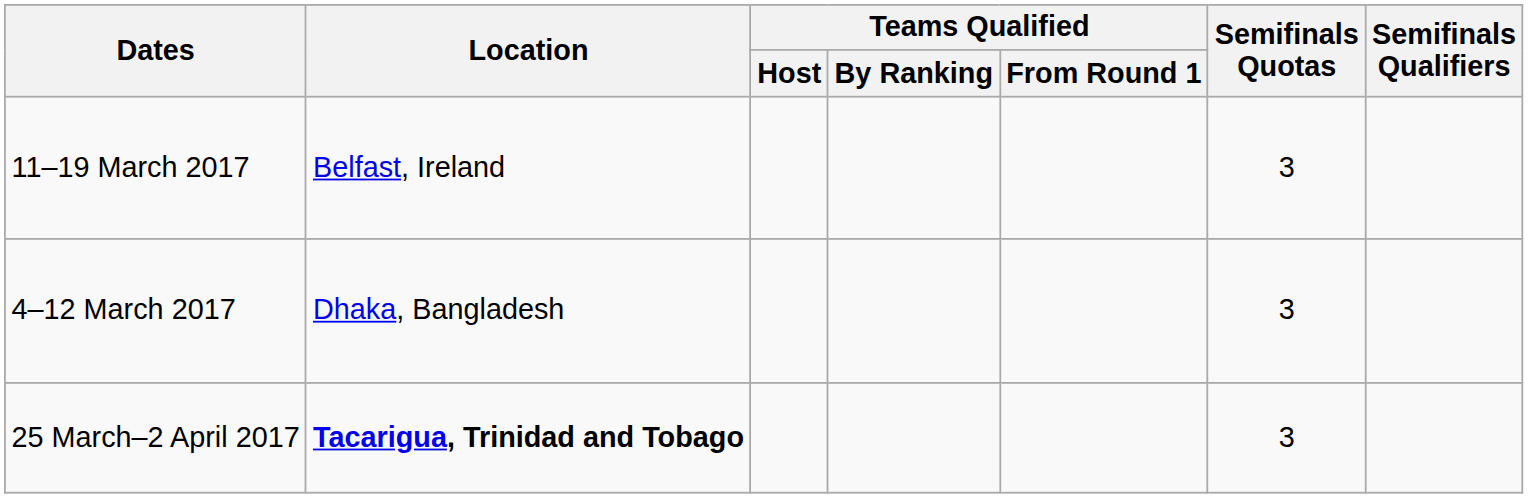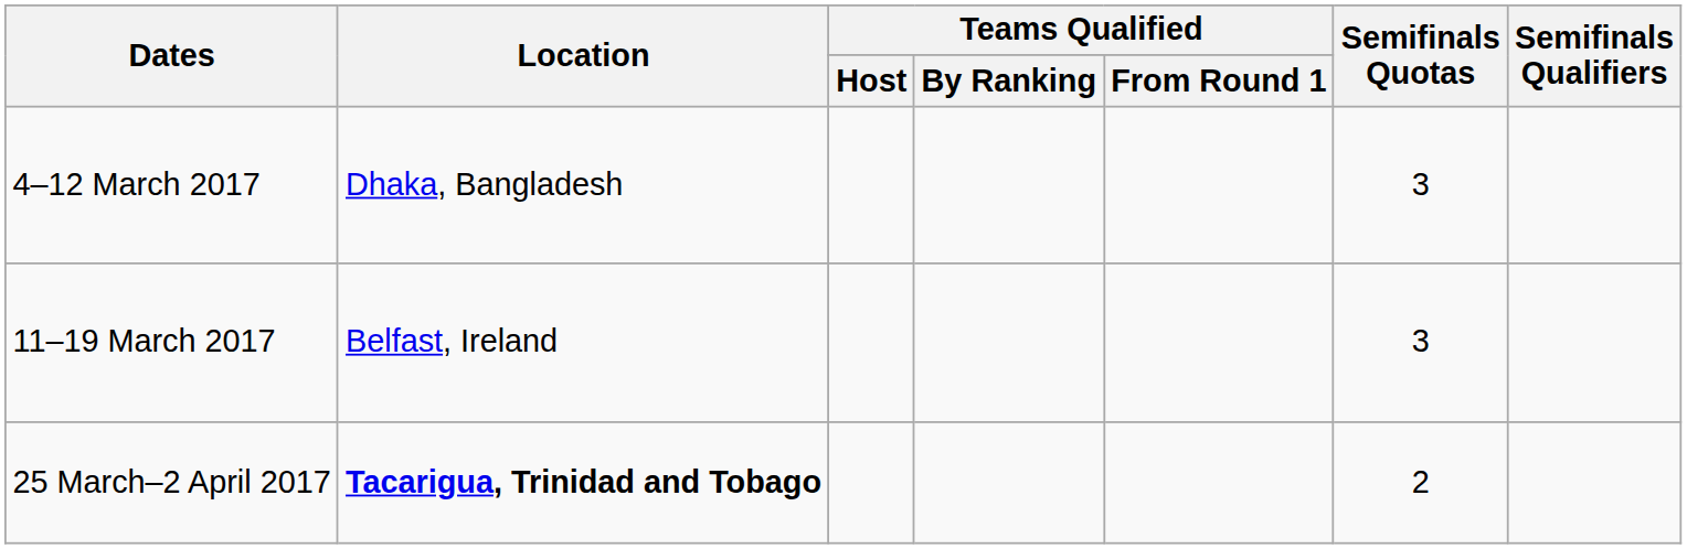rows swapped: 4–12 March 2017 <-> 11–19 March 2017
25 March–2 April 2017 | Semifinals Quotas: 3 -> 2
